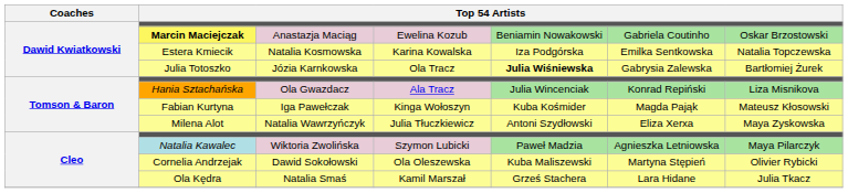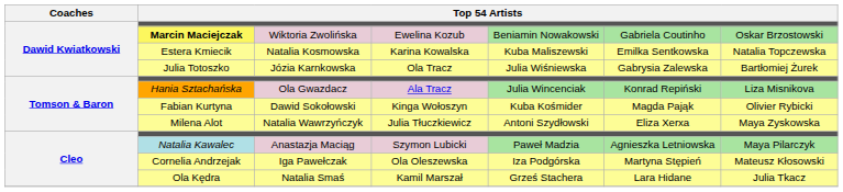Marcin Maciejczak | column 3: Anastazja Maciąg -> Wiktoria Zwolińska
Estera Kmiecik | column 5: Iza Podgórska -> Kuba Maliszewski
Julia Totoszko | column 5: bold -> normal
Fabian Kurtyna | column 3: Iga Pawełczak -> Dawid Sokołowski
Fabian Kurtyna | column 7: Mateusz Kłosowski -> Olivier Rybicki
Natalia Kawalec | column 3: Wiktoria Zwolińska -> Anastazja Maciąg
Cornelia Andrzejak | column 3: Dawid Sokołowski -> Iga Pawełczak
Cornelia Andrzejak | column 5: Kuba Maliszewski -> Iza Podgórska
Cornelia Andrzejak | column 7: Olivier Rybicki -> Mateusz Kłosowski
